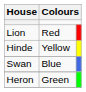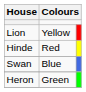Lion | column 2: Red -> Yellow
Hinde | column 2: Yellow -> Red
